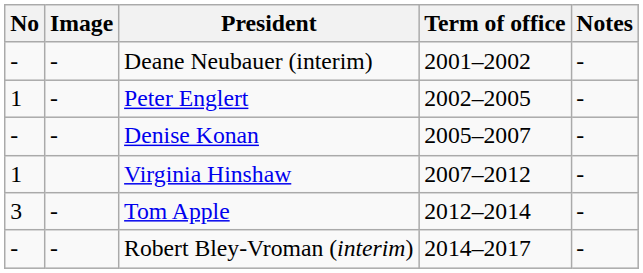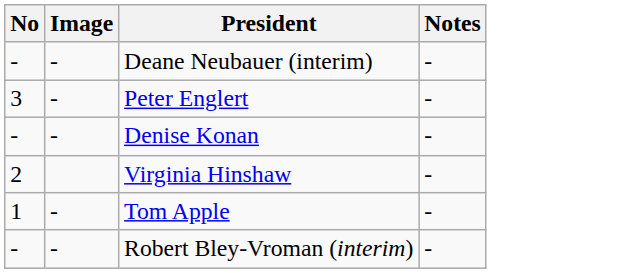- column: Term of office | 2001–2002 | 2002–2005 | 2005–2007 | 2007–2012 | 2012–2014 | 2014–2017
Peter Englert | No: 1 -> 3
Virginia Hinshaw | No: 1 -> 2
Tom Apple | No: 3 -> 1
